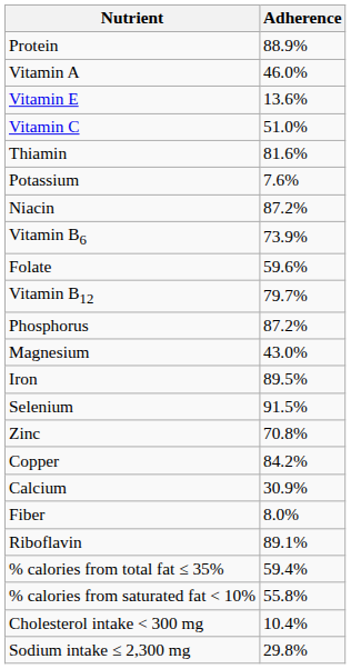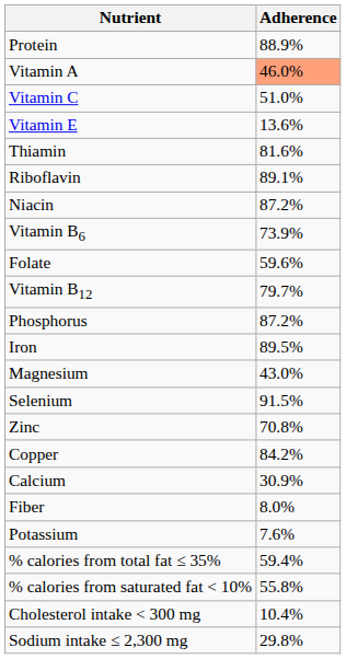Vitamin A | Adherence: no background -> lightsalmon background
rows swapped: Vitamin C <-> Vitamin E
rows swapped: Riboflavin <-> Potassium
rows swapped: Magnesium <-> Iron
